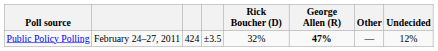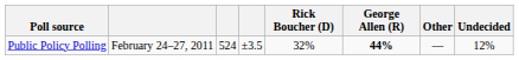Public Policy Polling | column 3: 424 -> 524
Public Policy Polling | George Allen (R): 47% -> 44%
